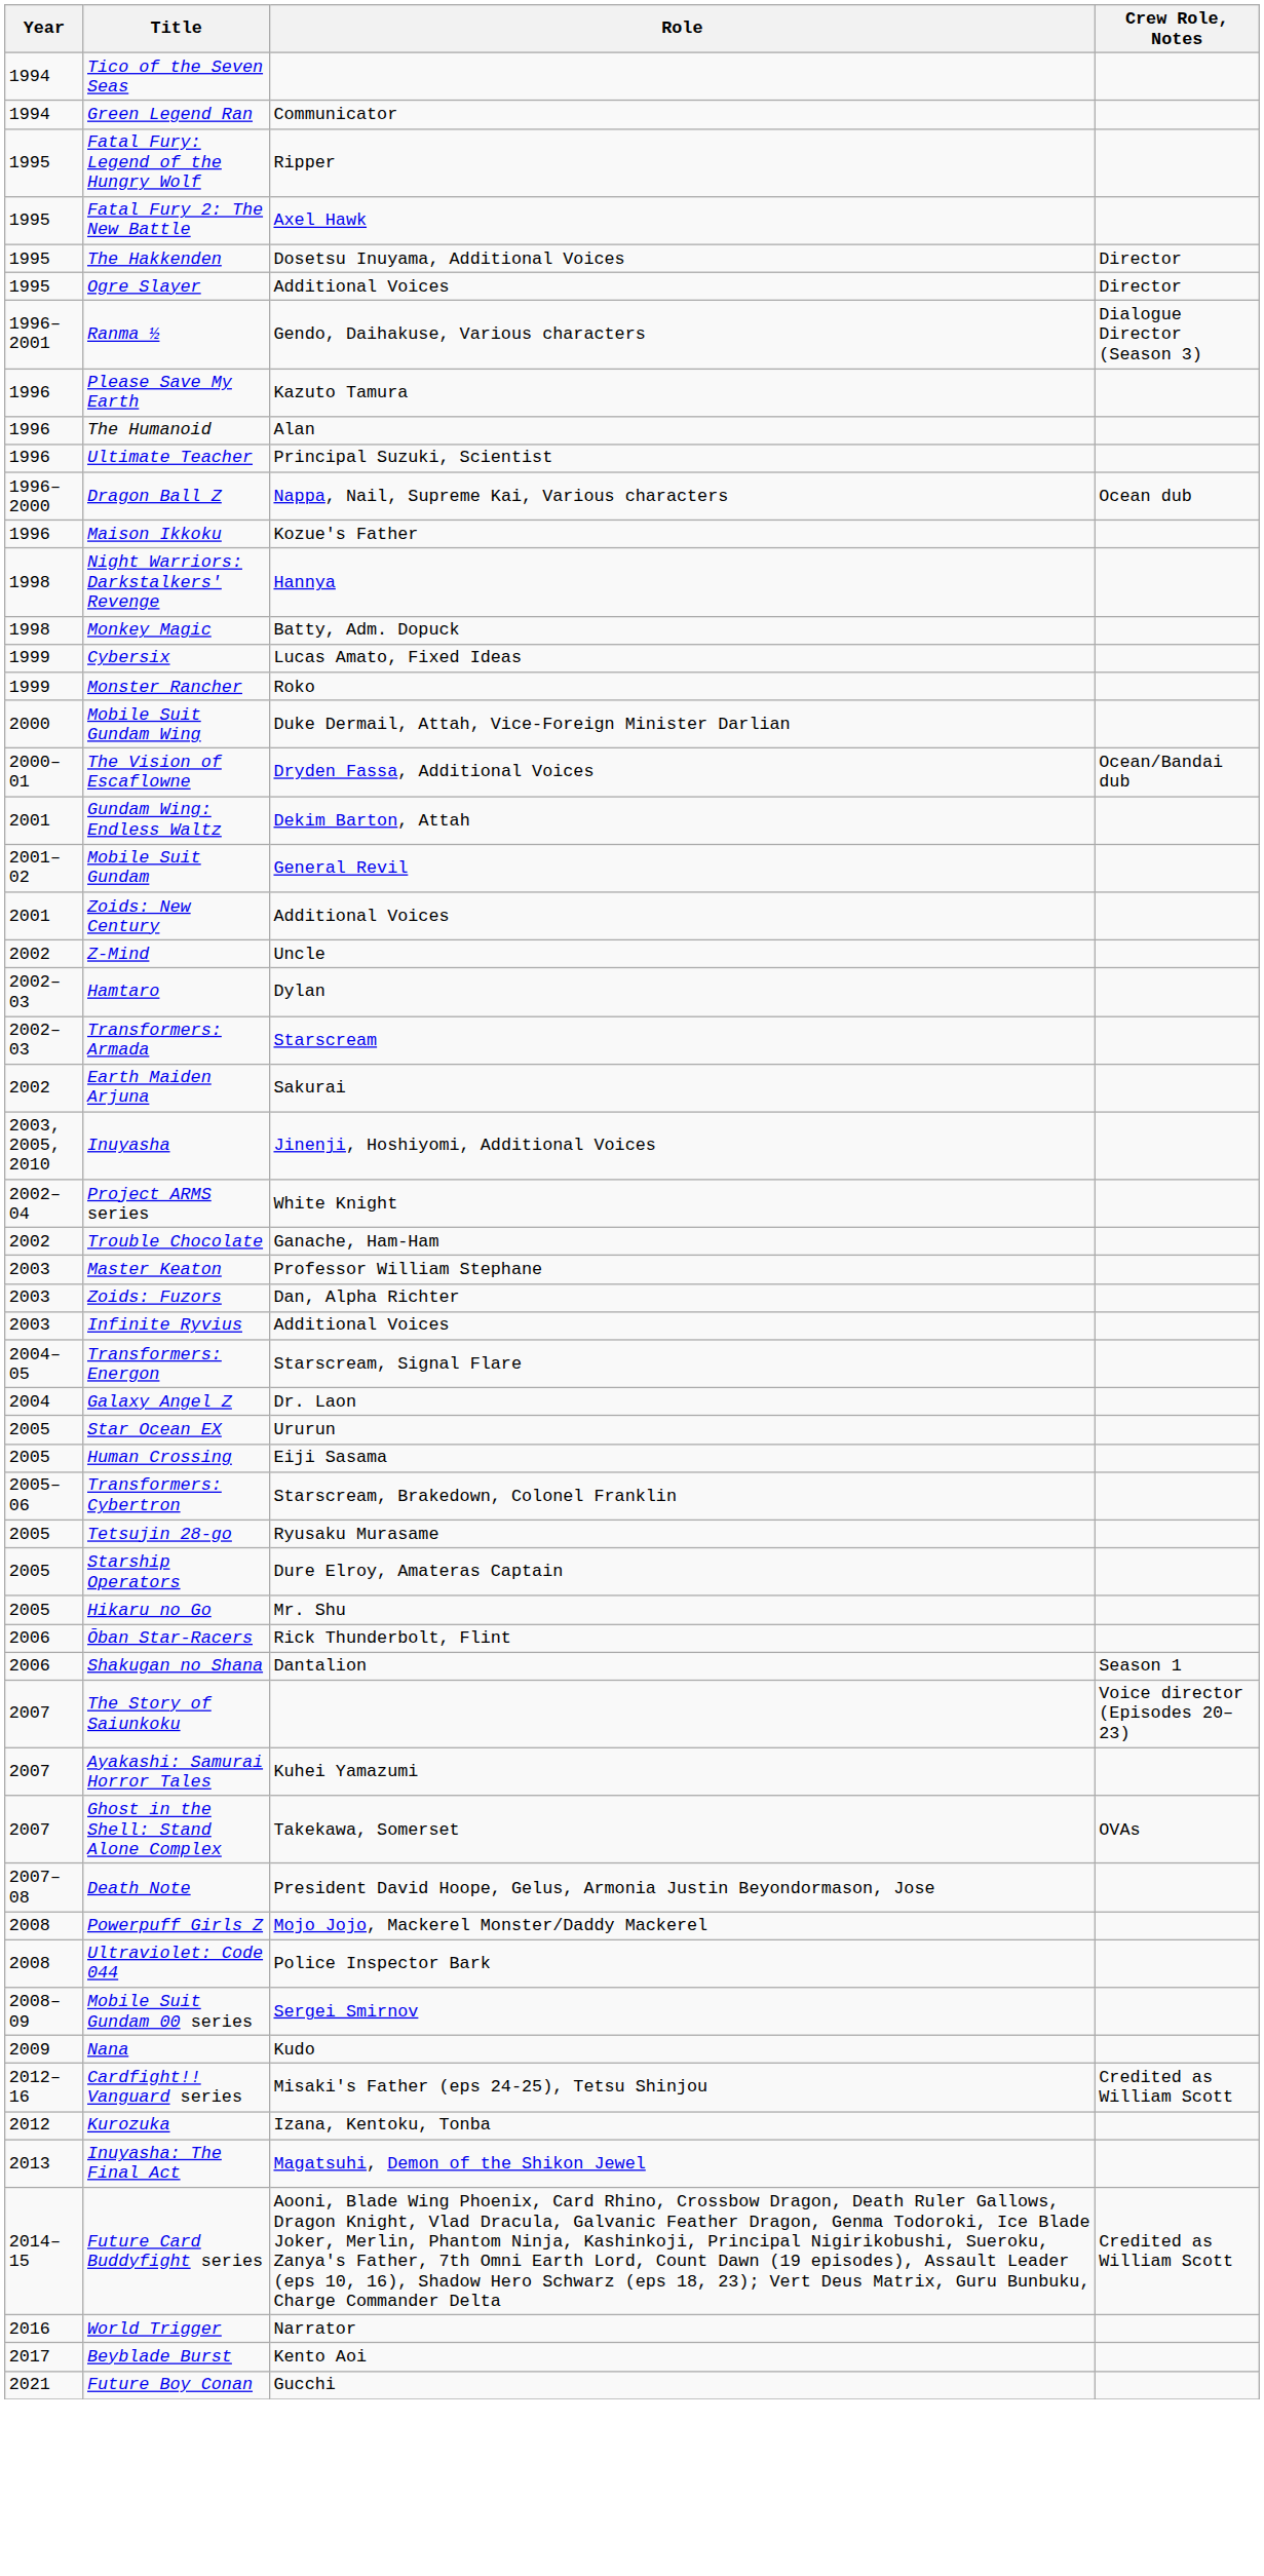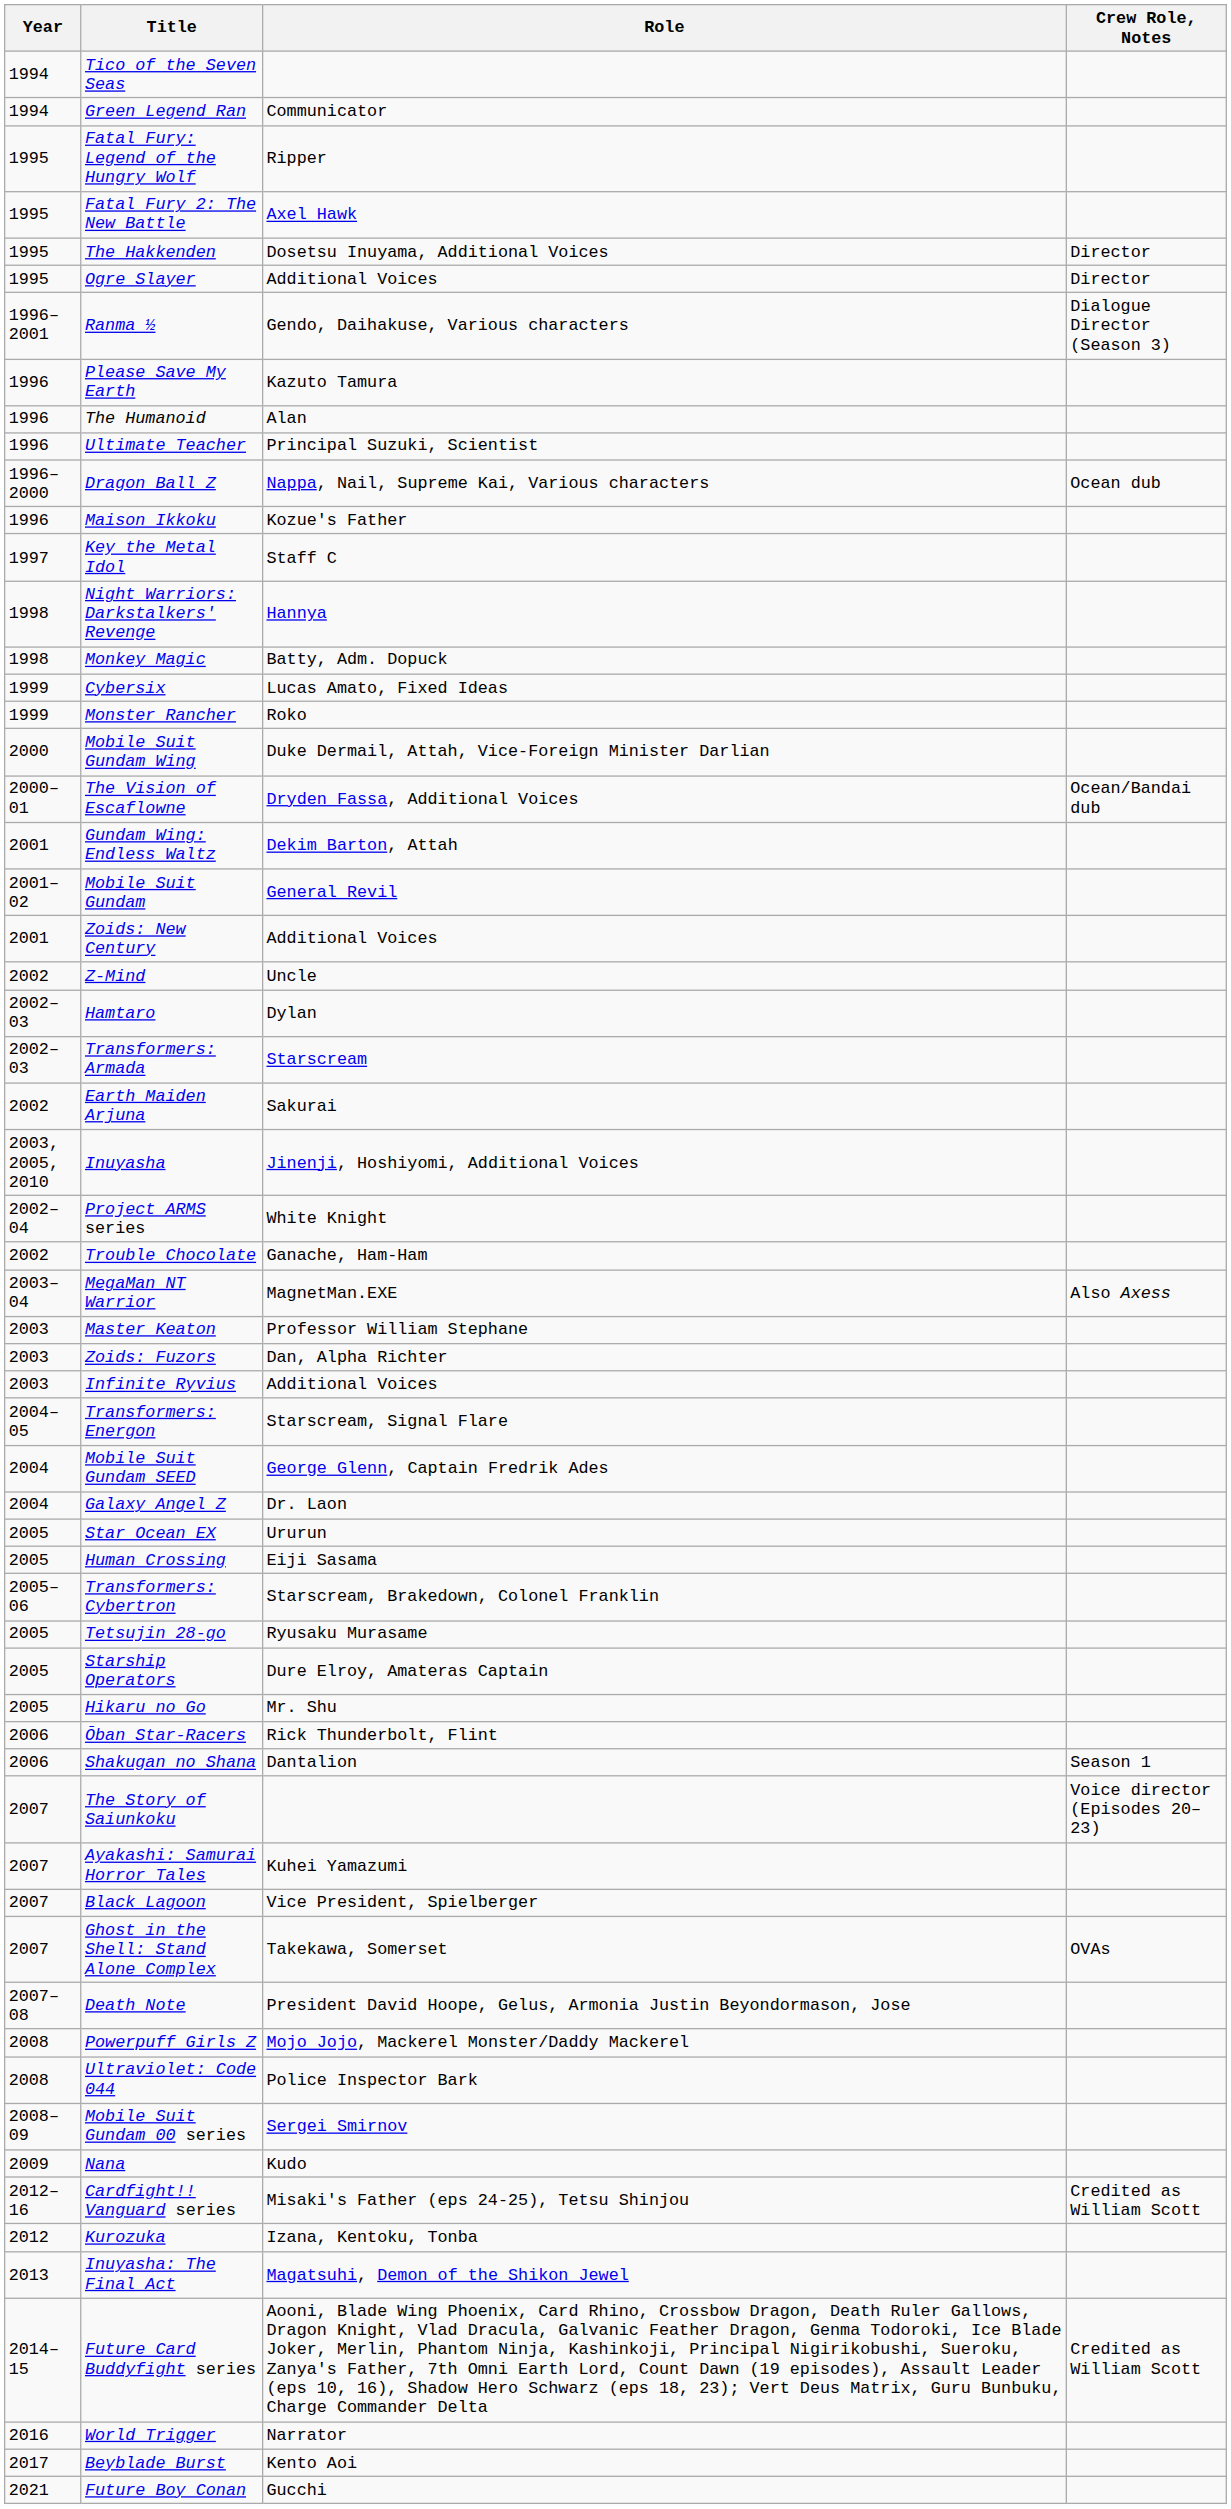+ row: 1997 | Key the Metal Idol | Staff C
+ row: 2003–04 | MegaMan NT Warrior | MagnetMan.EXE | Also Axess
+ row: 2004 | Mobile Suit Gundam SEED | George Glenn, Captain Fredrik Ades
+ row: 2007 | Black Lagoon | Vice President, Spielberger
